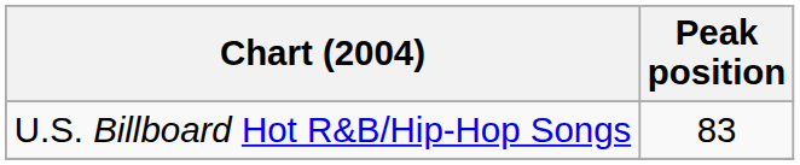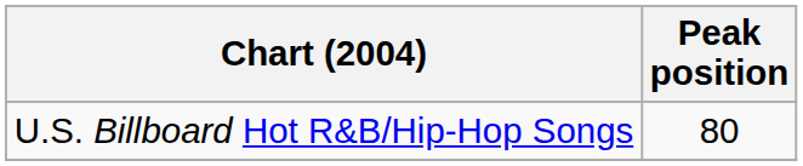U.S. Billboard Hot R&B/Hip-Hop Songs | Peak position: 83 -> 80
